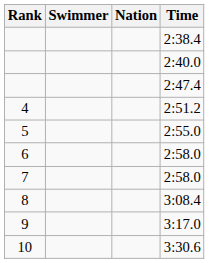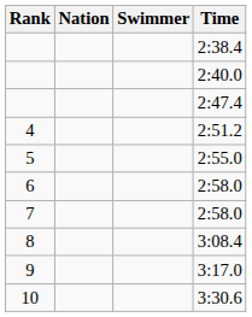columns swapped: Swimmer <-> Nation
